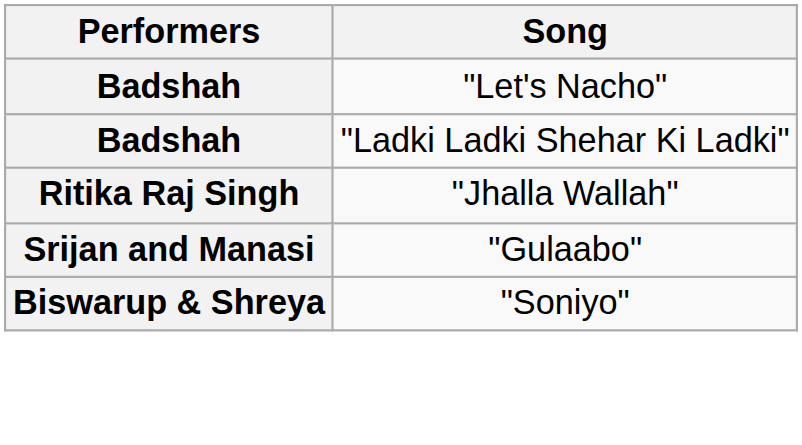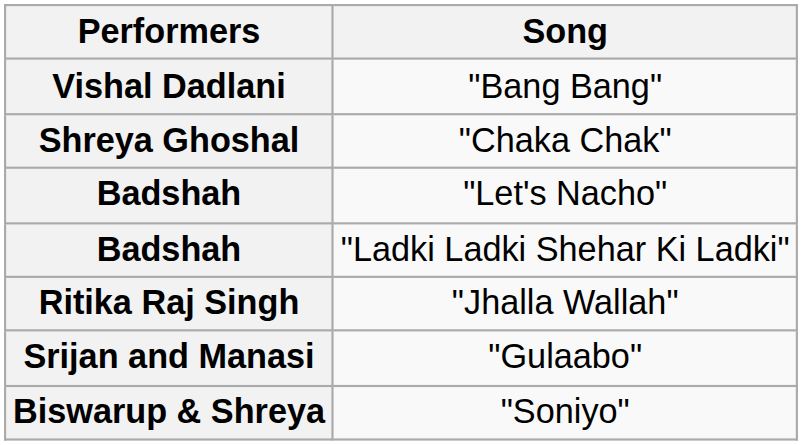+ row: Vishal Dadlani | "Bang Bang"
+ row: Shreya Ghoshal | "Chaka Chak"
